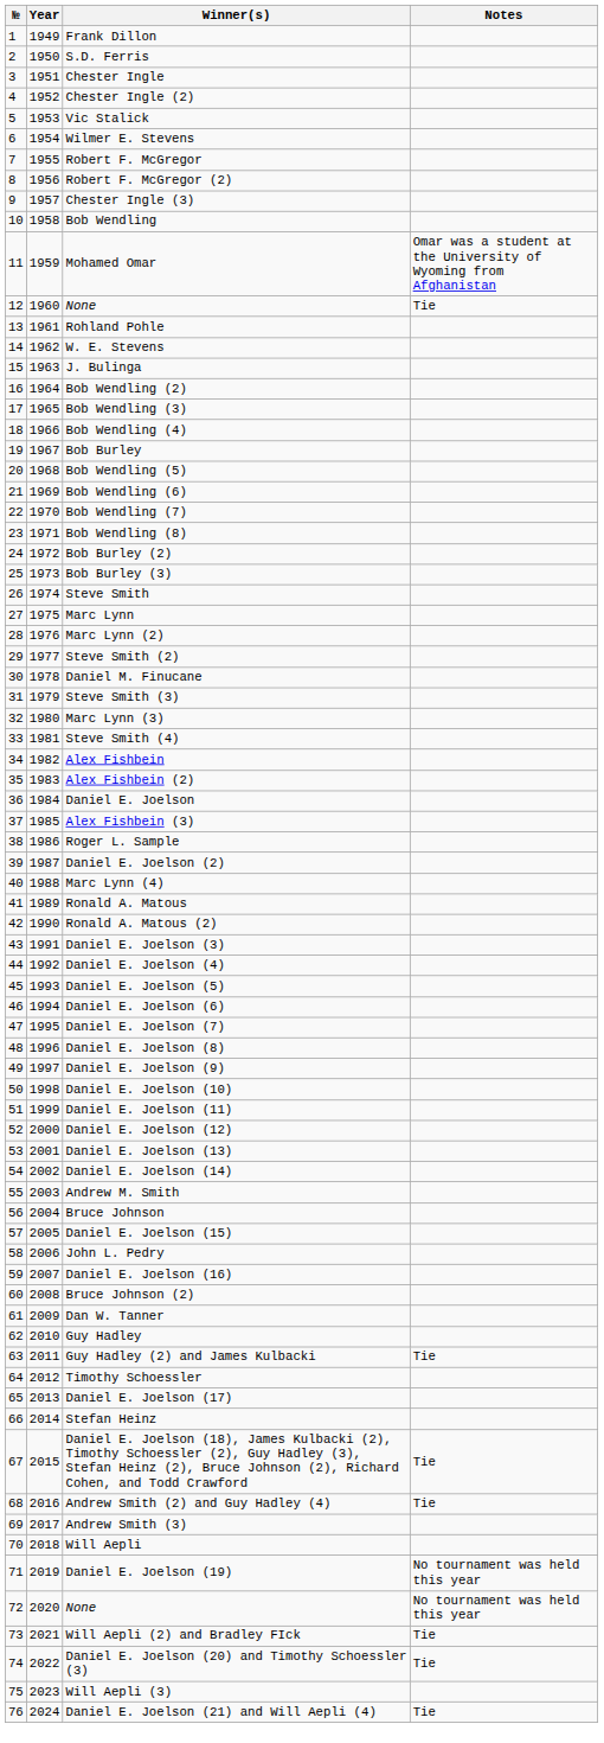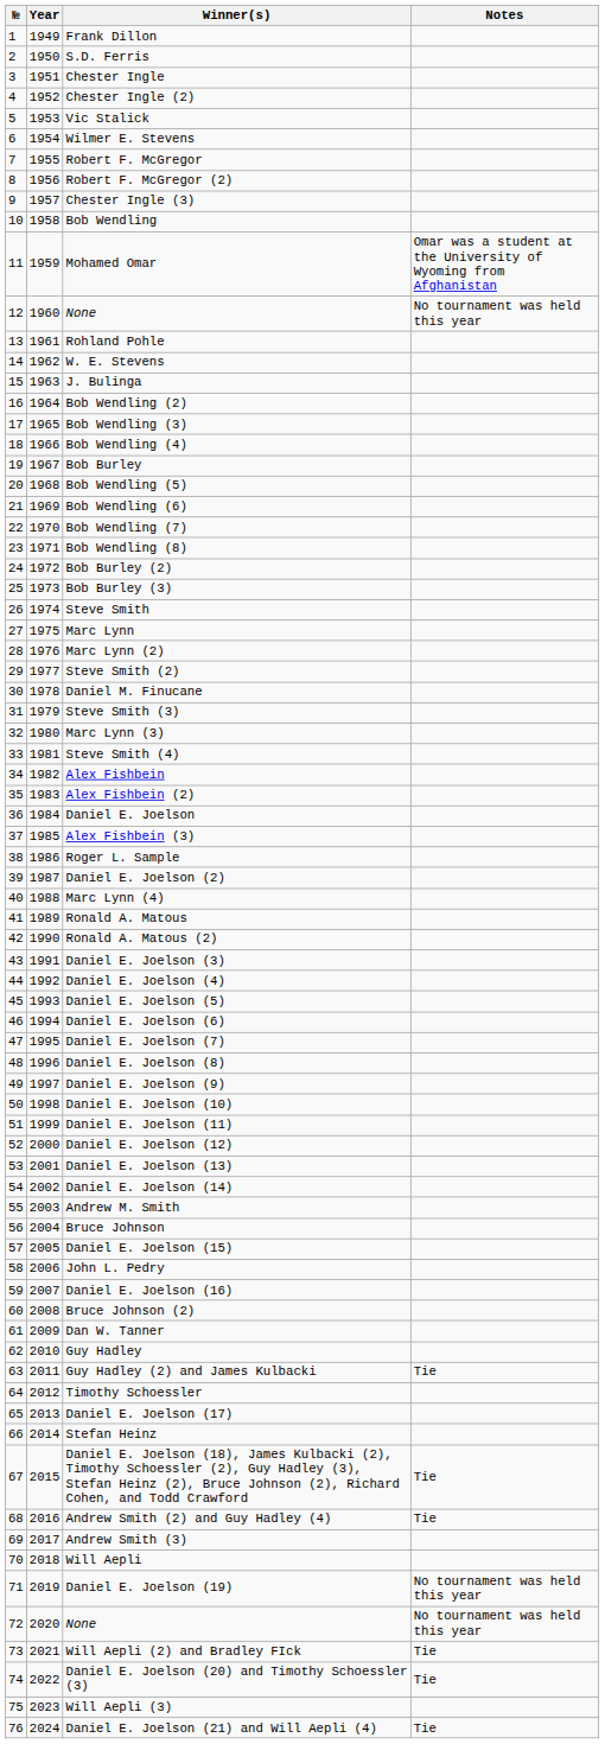12 / None | Notes: Tie -> No tournament was held this year
